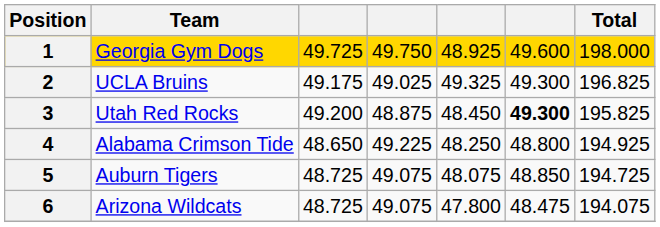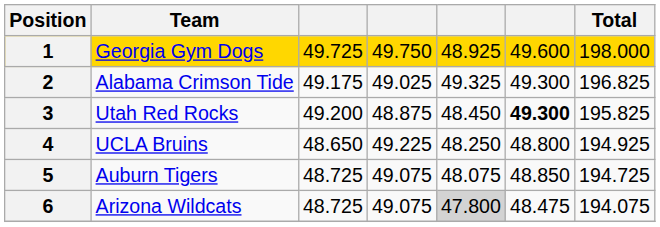2 | Team: UCLA Bruins -> Alabama Crimson Tide
4 | Team: Alabama Crimson Tide -> UCLA Bruins
6 | column 5: no background -> lightgrey background
